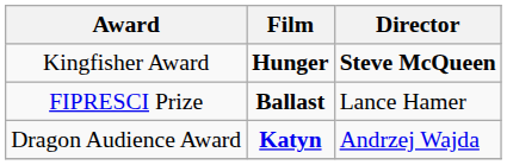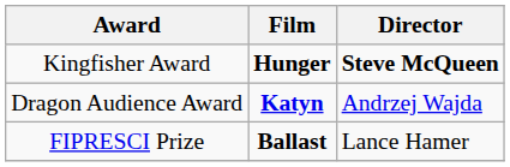rows swapped: FIPRESCI Prize <-> Dragon Audience Award
